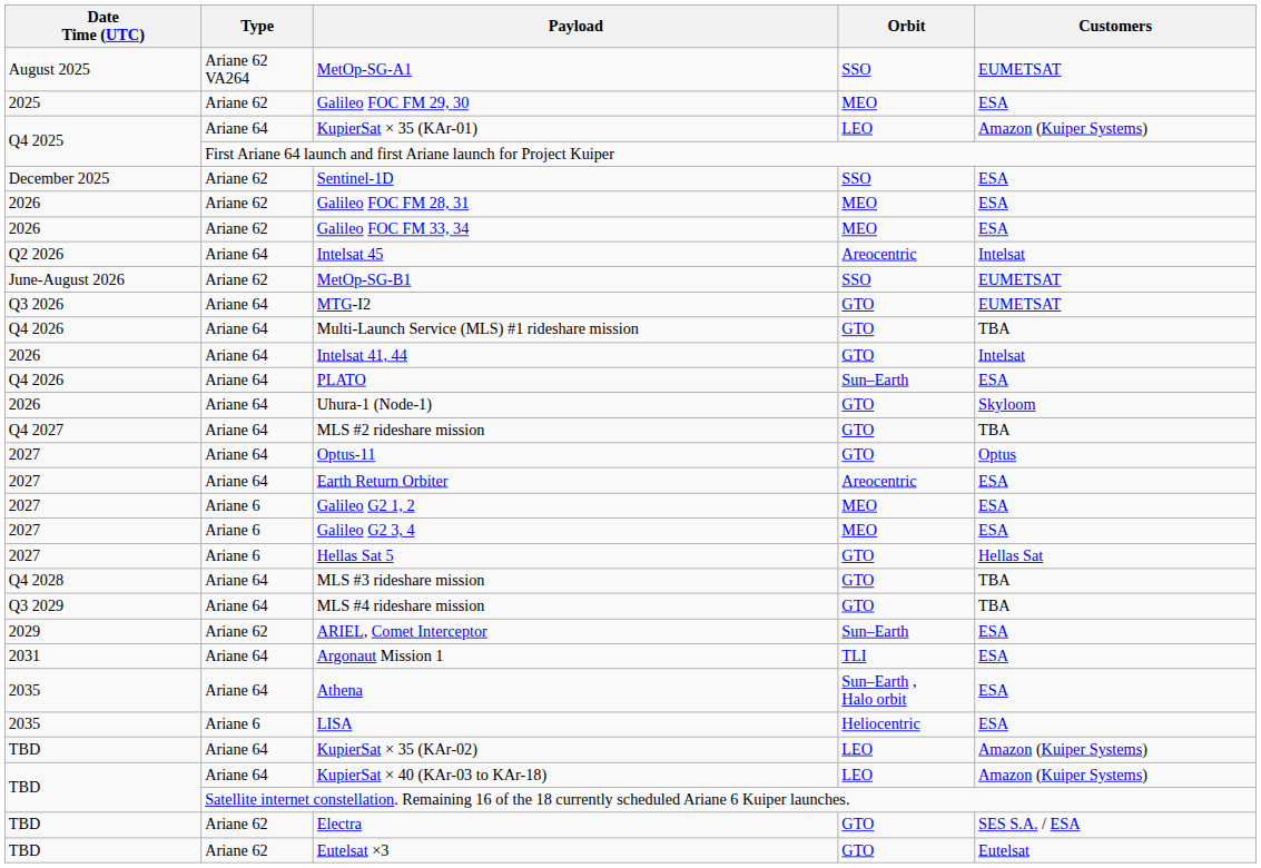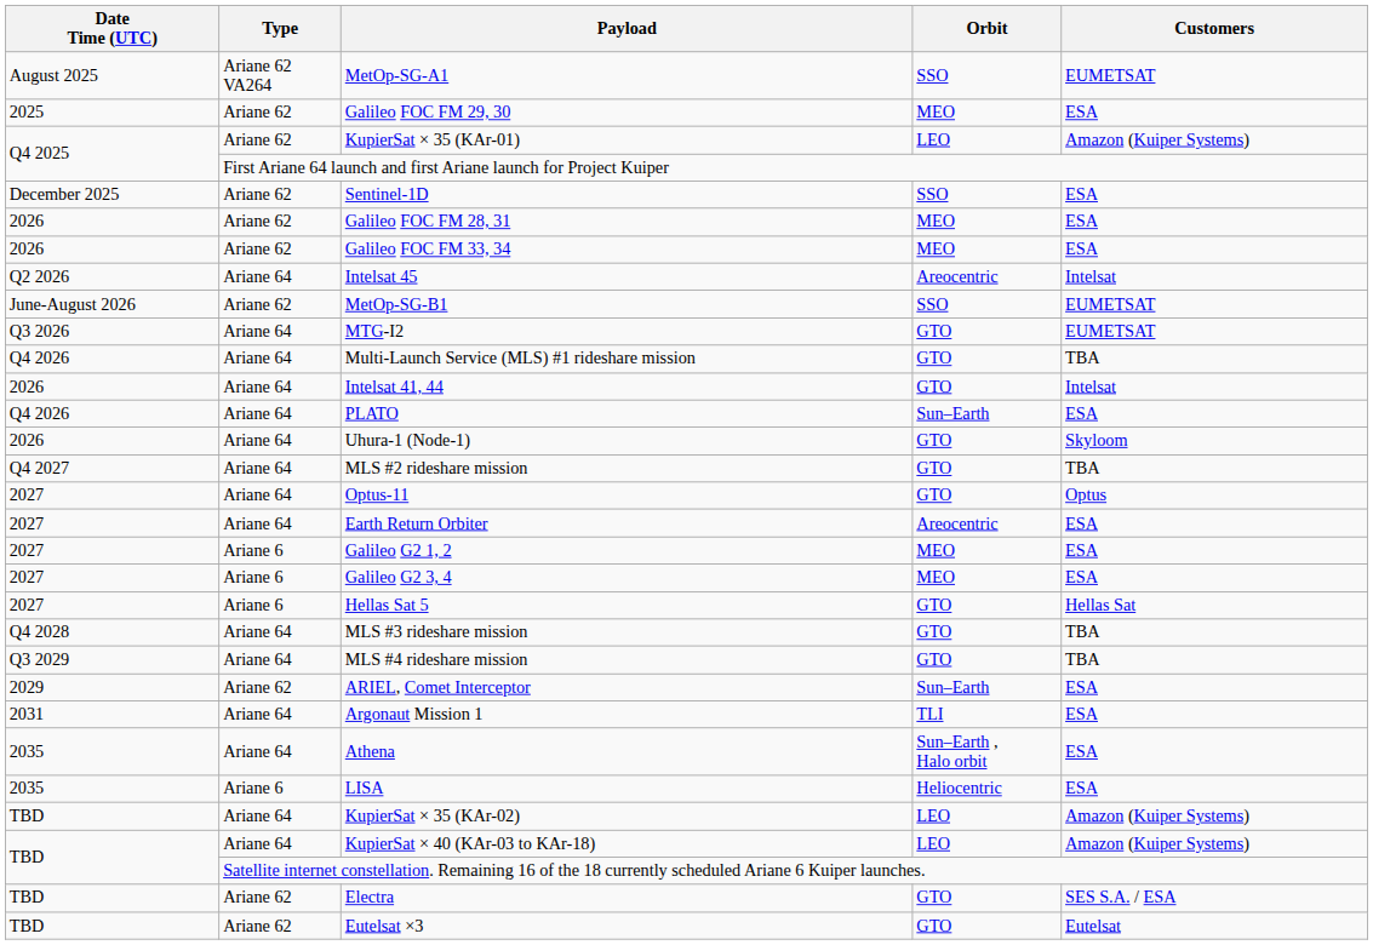KupierSat × 35 (KAr-01) | Type: Ariane 64 -> Ariane 62
